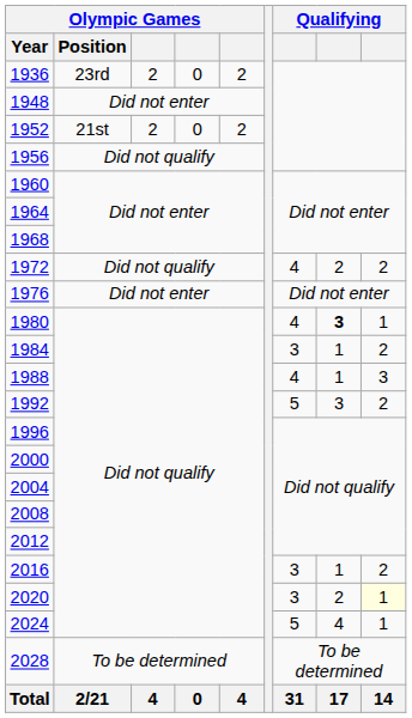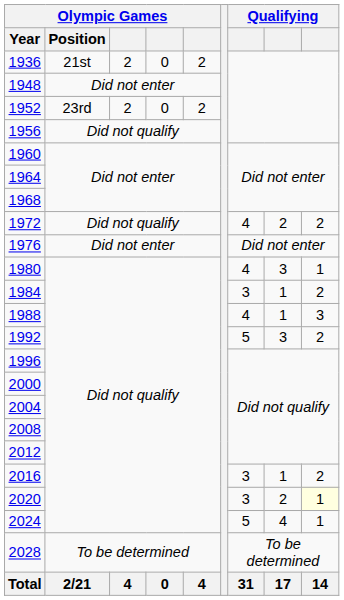1936 | Olympic Games / Position: 23rd -> 21st
1952 | Olympic Games / Position: 21st -> 23rd
1980 | column 8: bold -> normal
